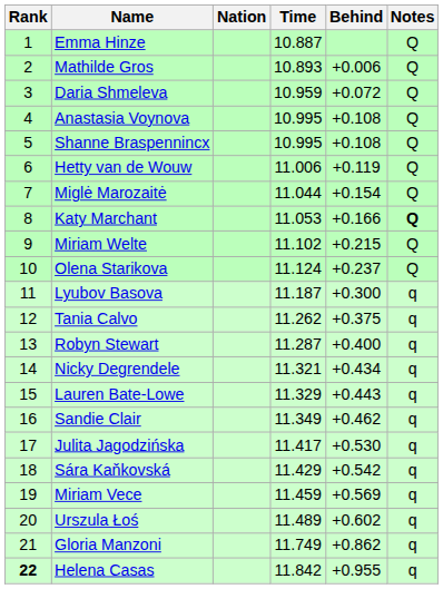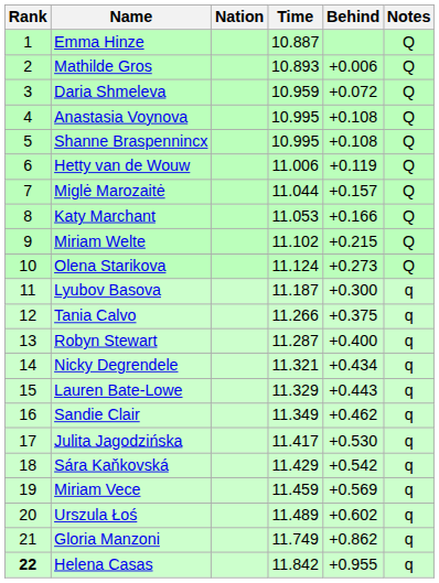Miglė Marozaitė | Behind: +0.154 -> +0.157
Katy Marchant | Notes: bold -> normal
Olena Starikova | Behind: +0.237 -> +0.273
Tania Calvo | Time: 11.262 -> 11.266
